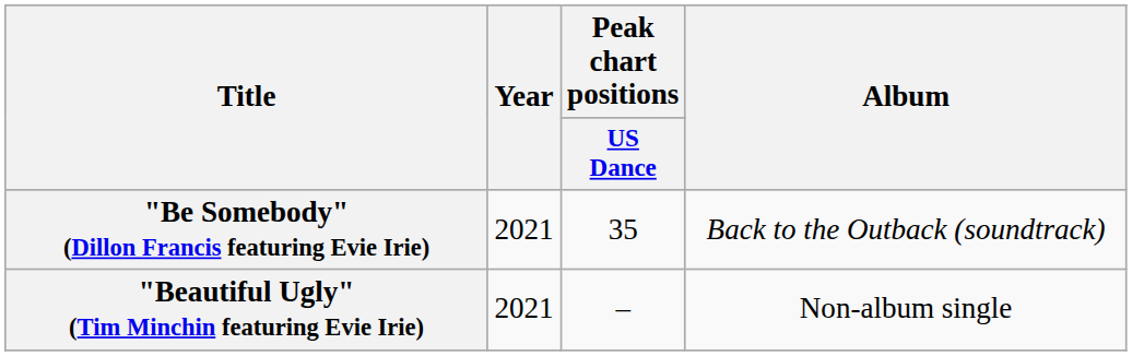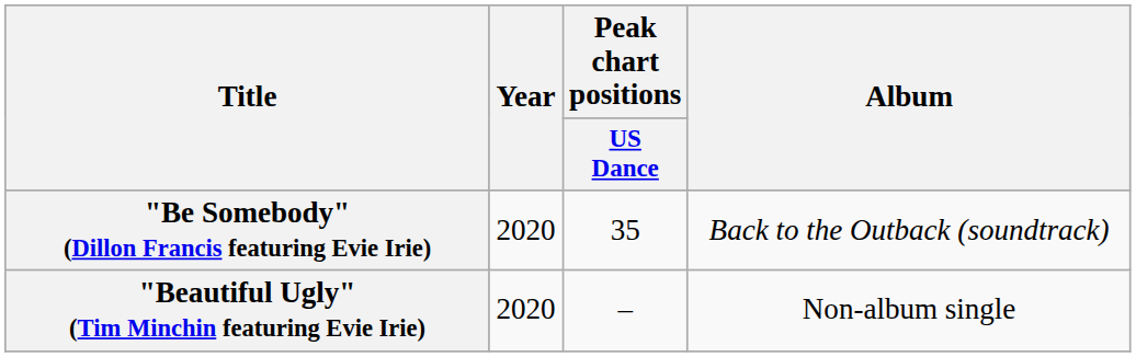"Be Somebody" (Dillon Francis featuring Evie Irie) | Year: 2021 -> 2020
"Beautiful Ugly" (Tim Minchin featuring Evie Irie) | Year: 2021 -> 2020
